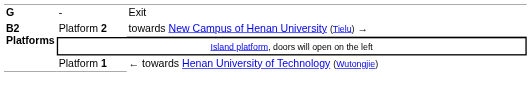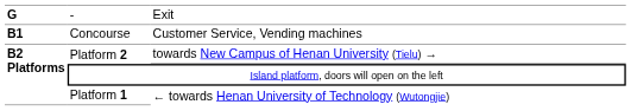+ row: B1 | Concourse | Customer Service, Vending machines
